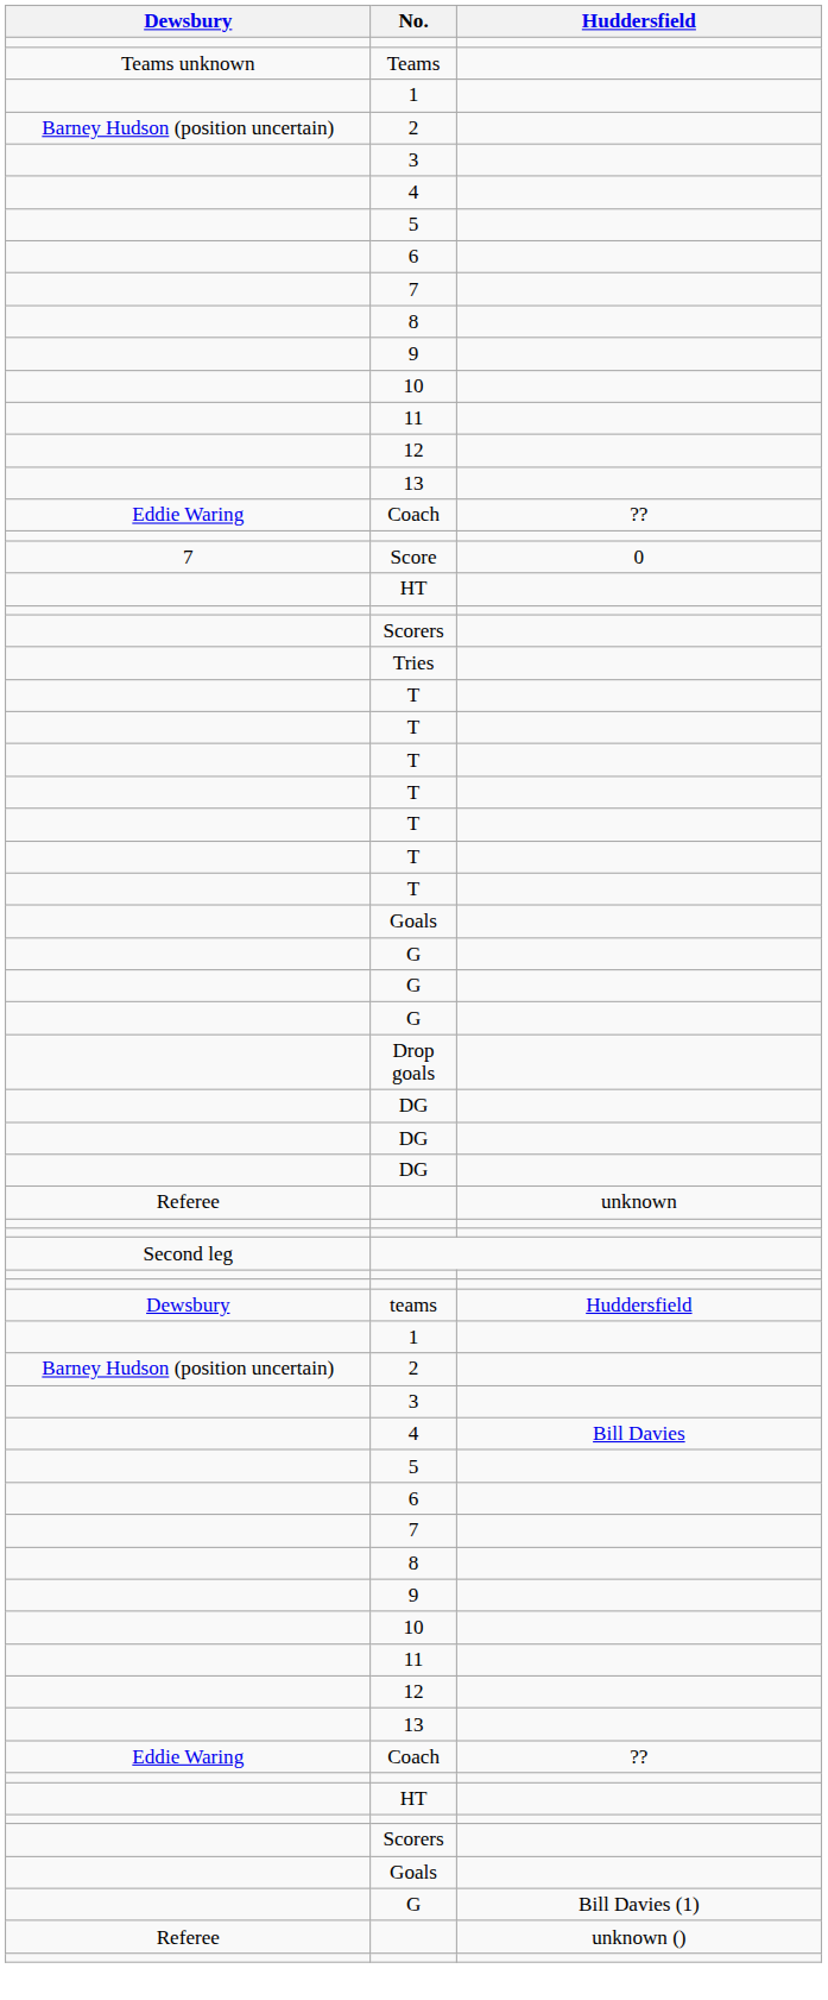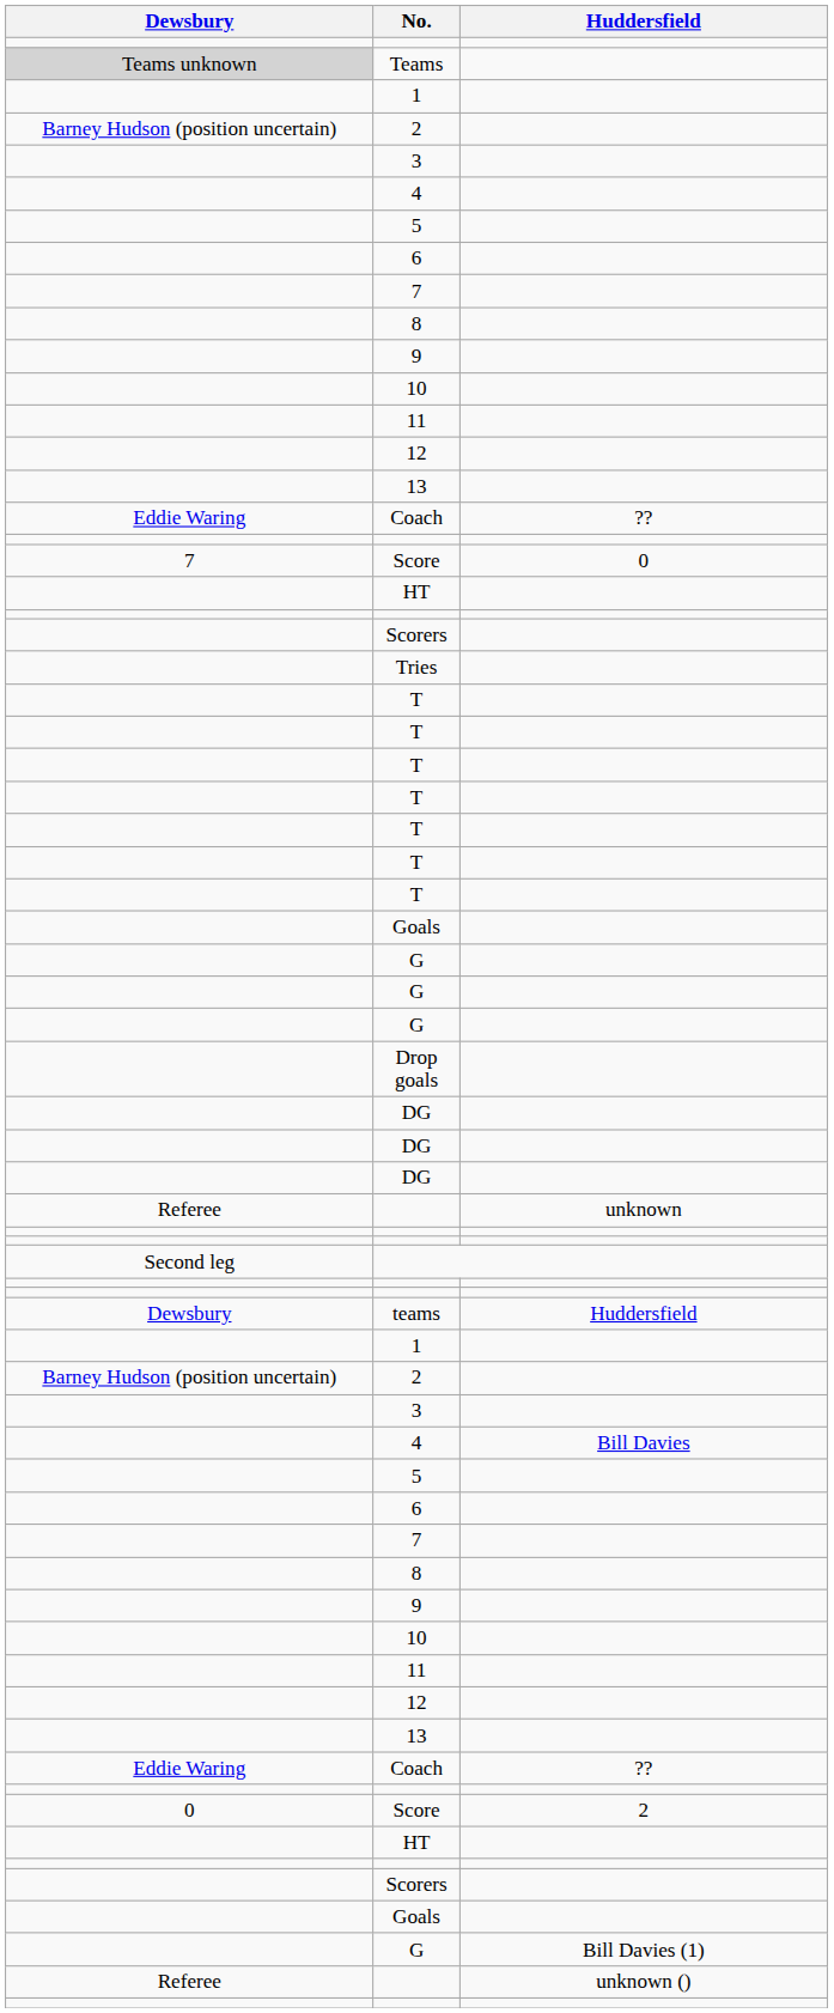Teams | Dewsbury: no background -> lightgrey background
+ row: 0 | Score | 2
